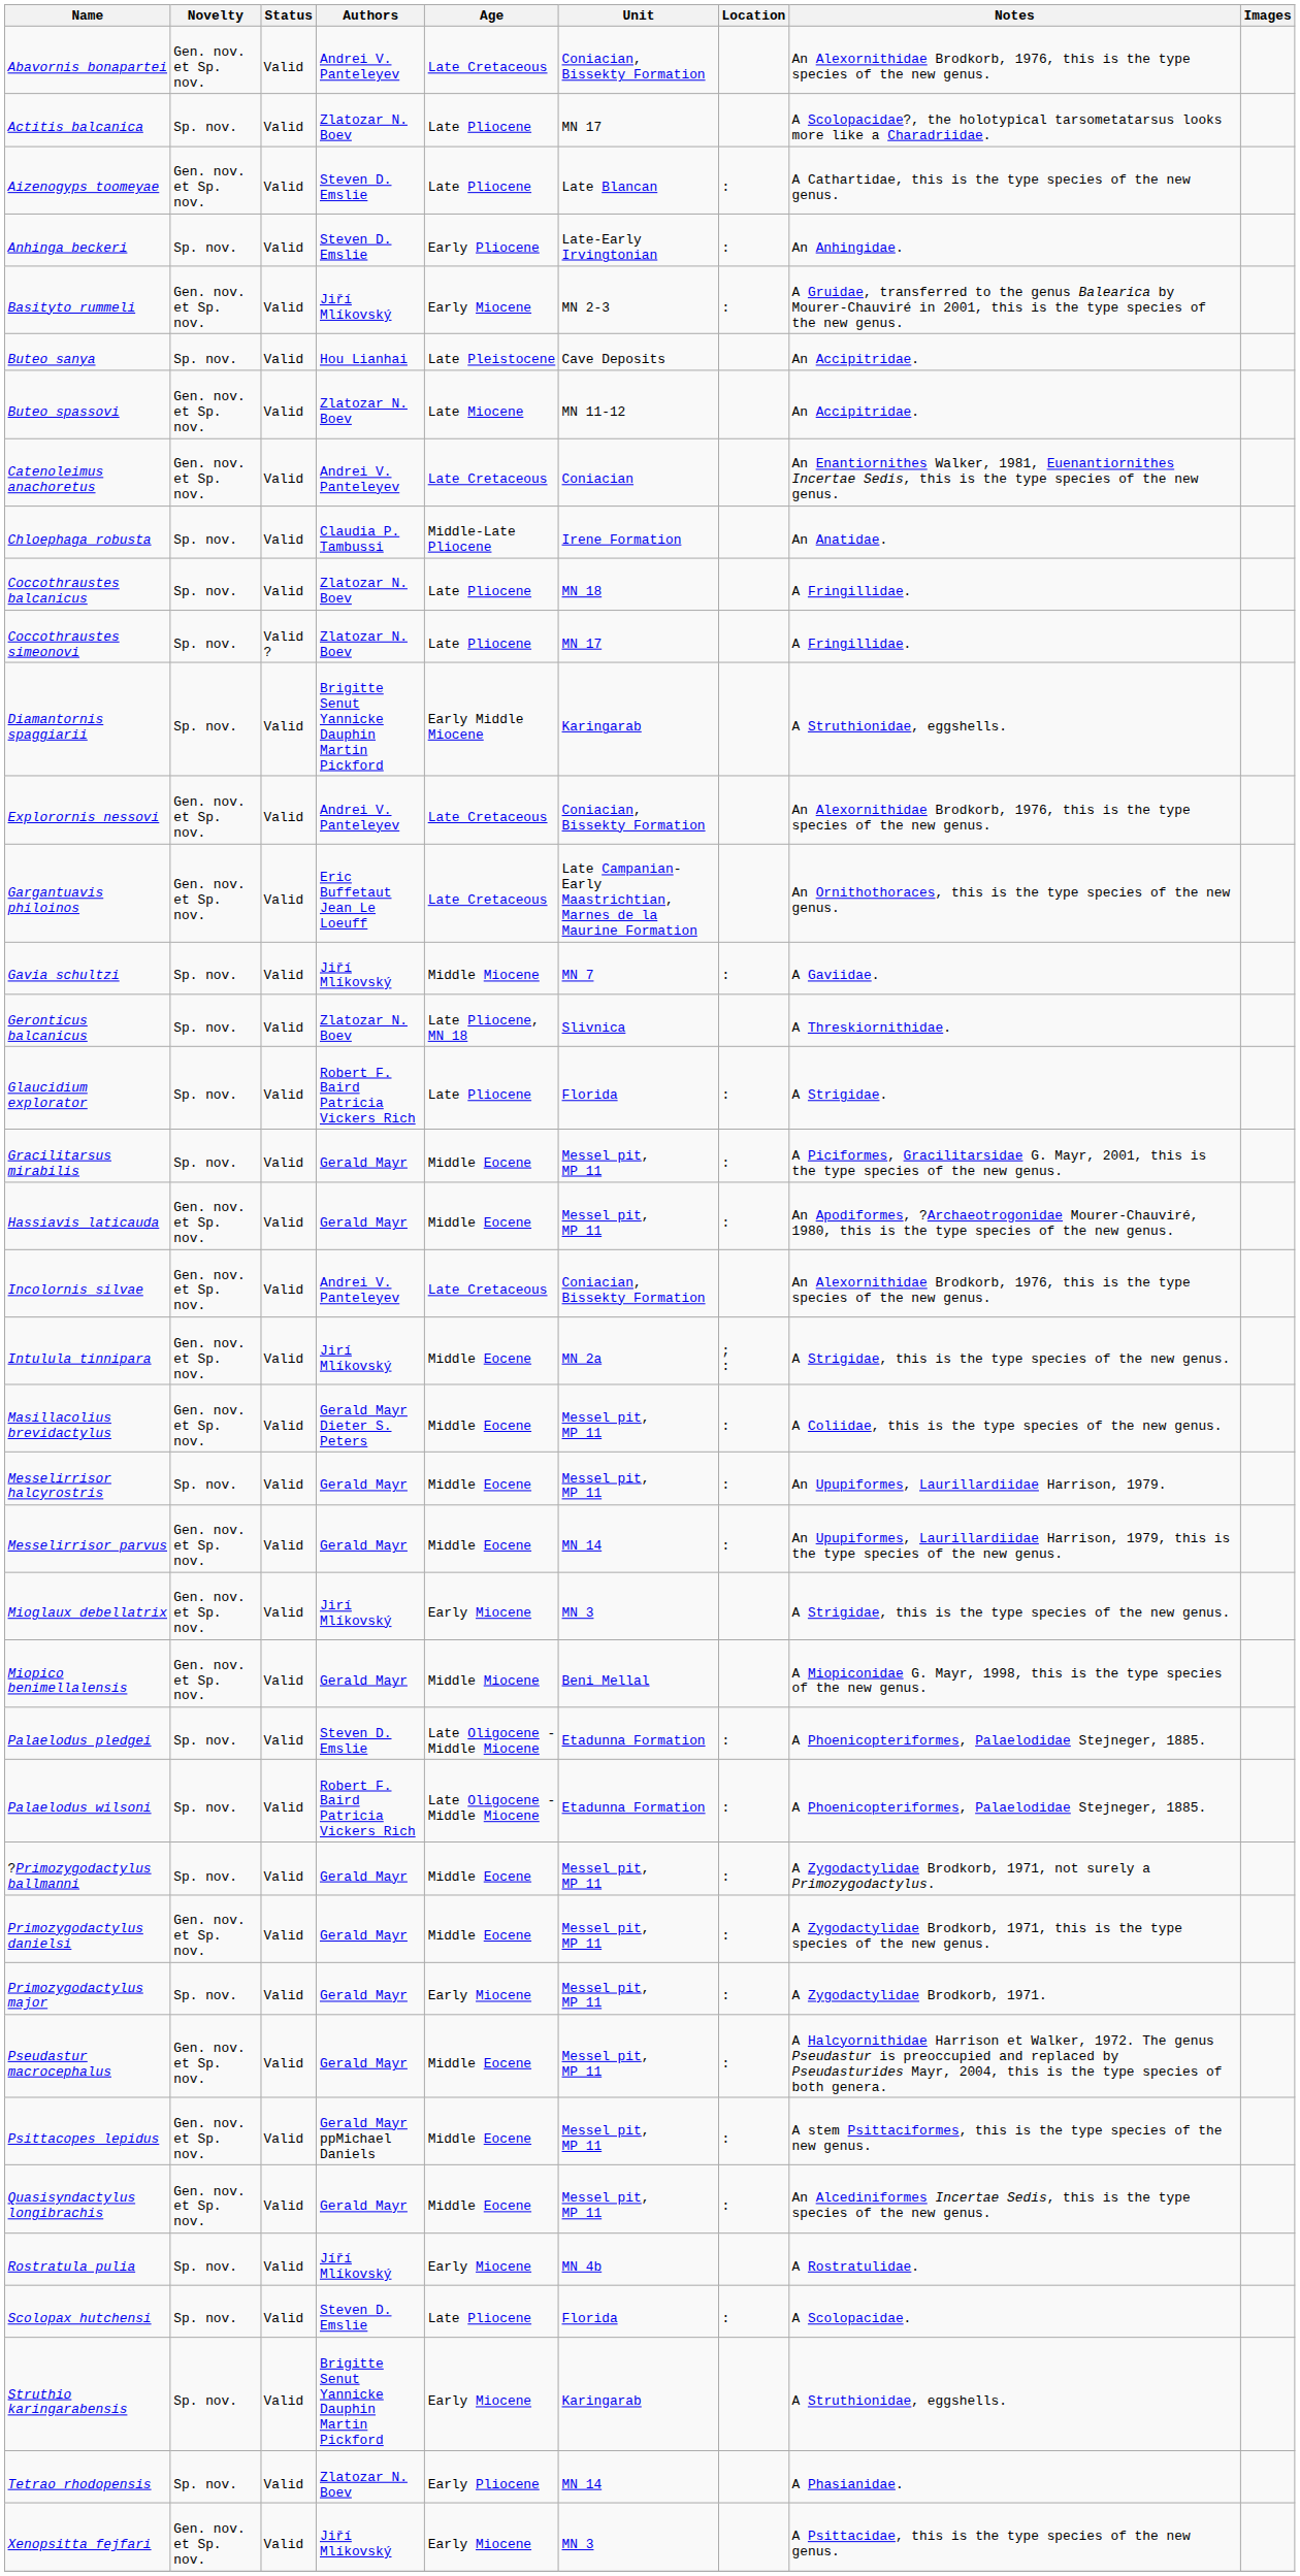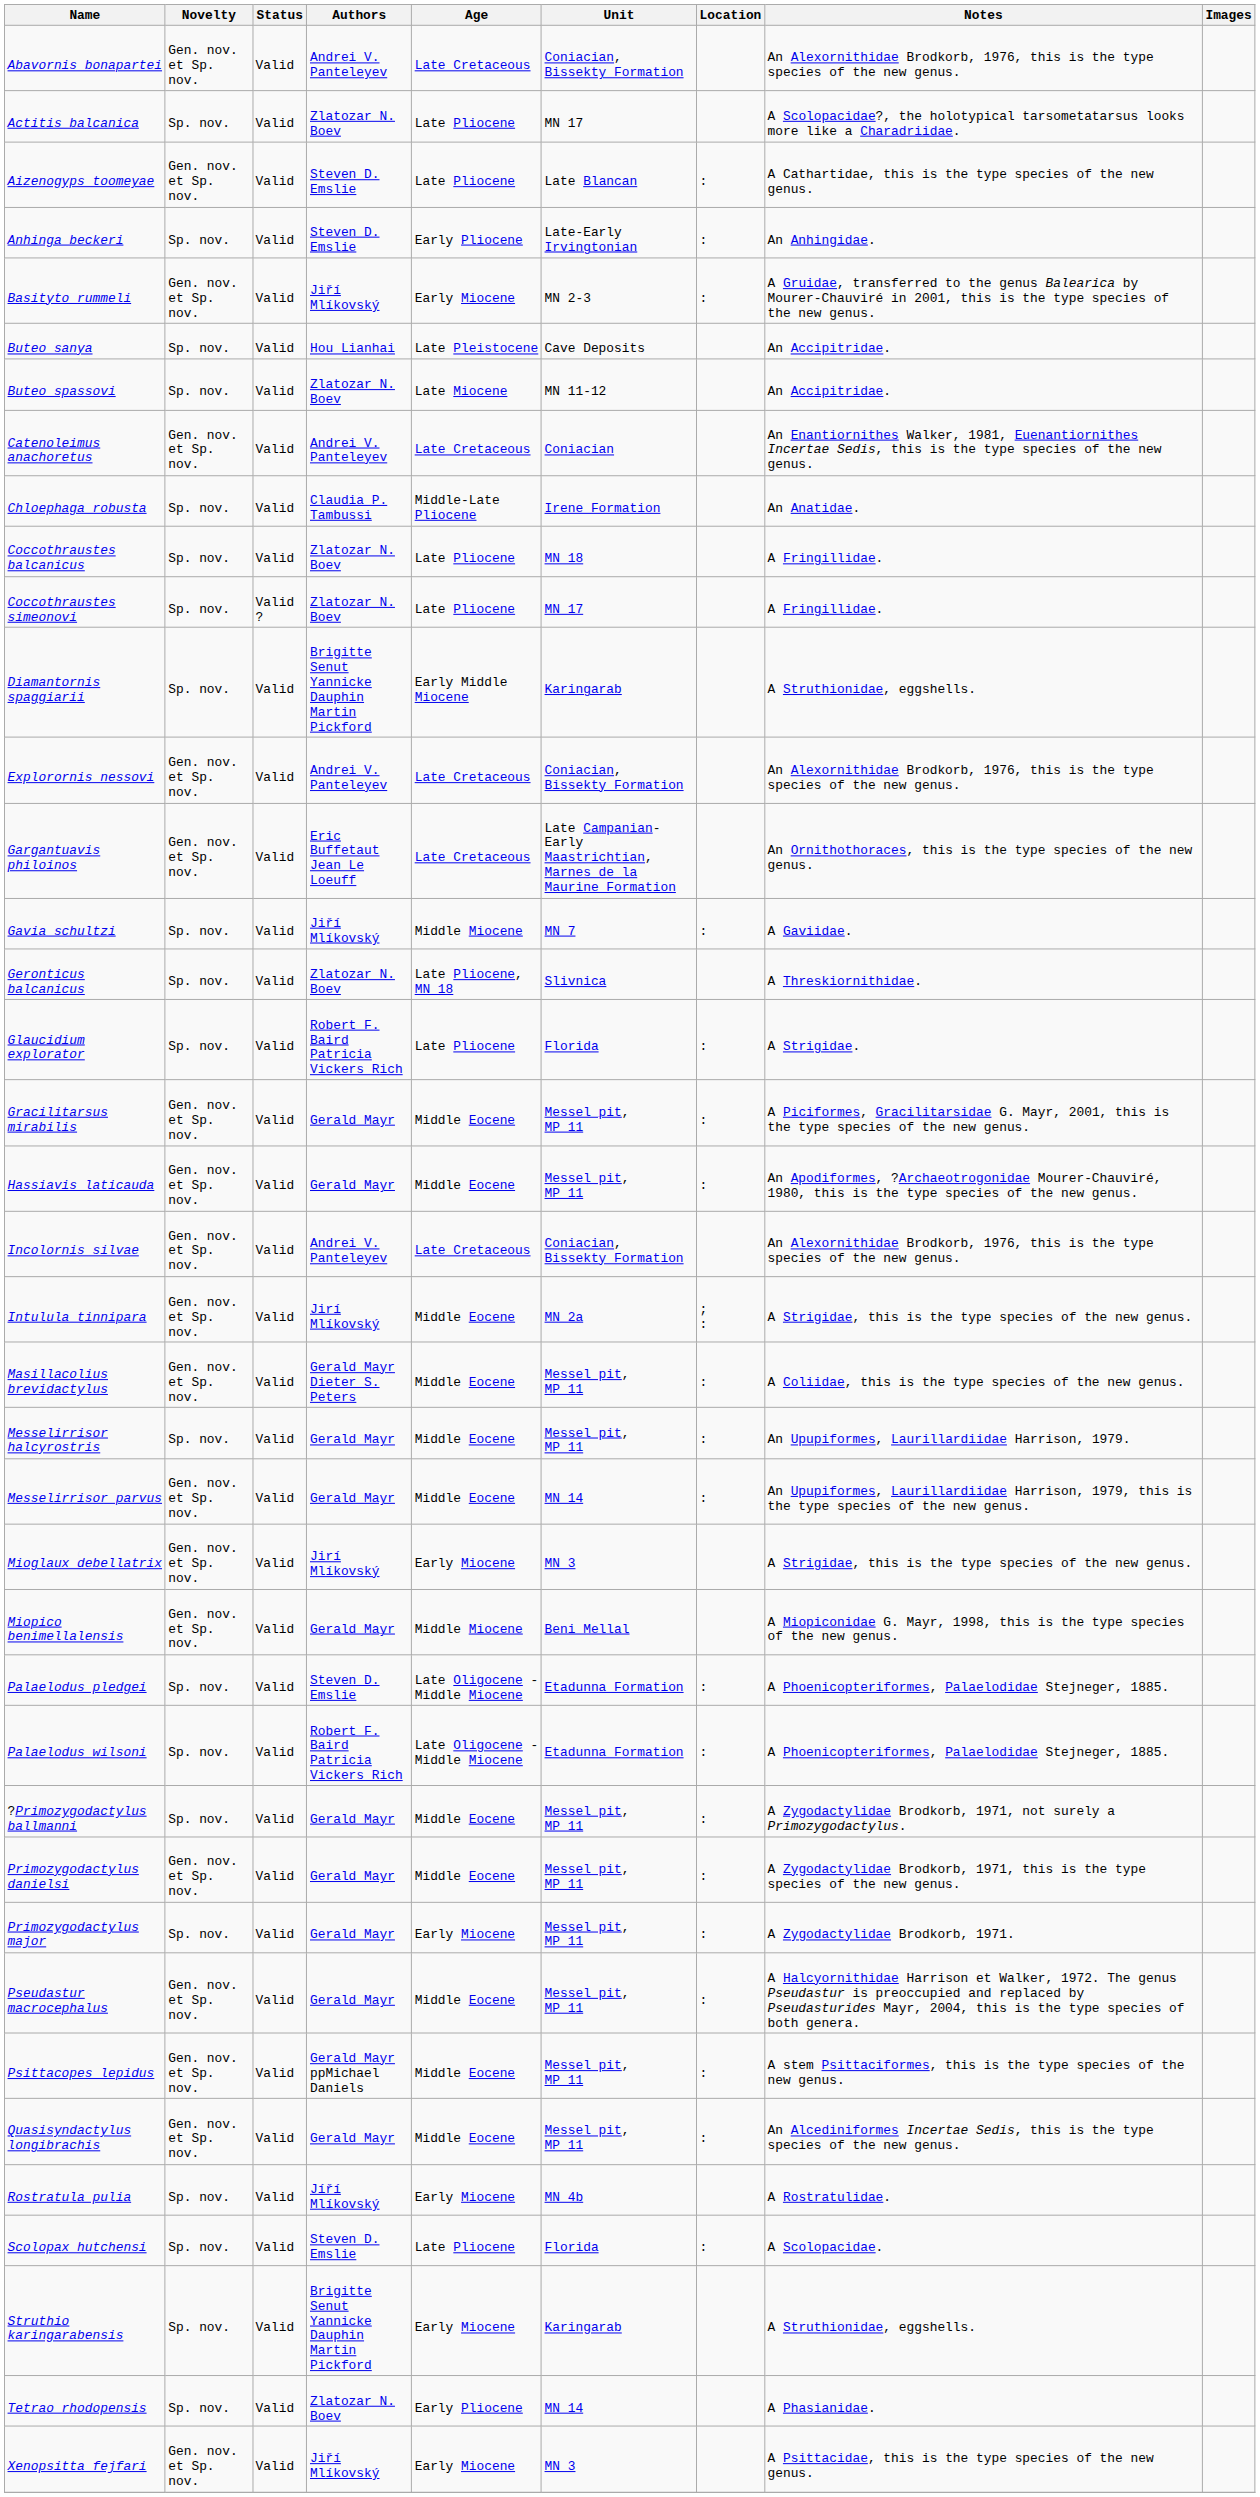Buteo spassovi | Novelty: Gen. nov. et Sp. nov. -> Sp. nov.
Gracilitarsus mirabilis | Novelty: Sp. nov. -> Gen. nov. et Sp. nov.
